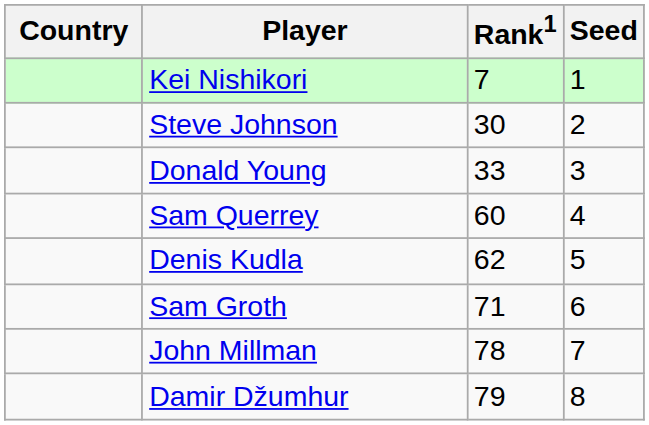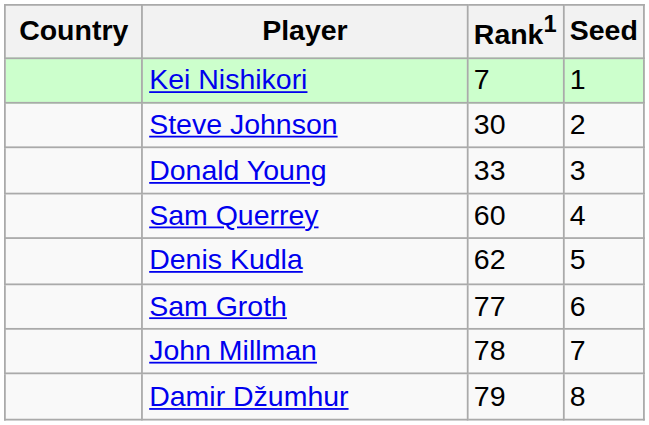Sam Groth | Rank1: 71 -> 77
